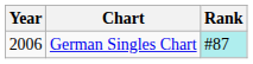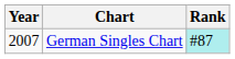German Singles Chart | Year: 2006 -> 2007
